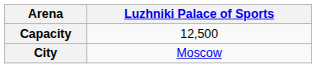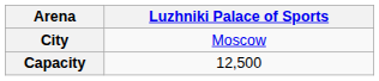rows swapped: City <-> Capacity
